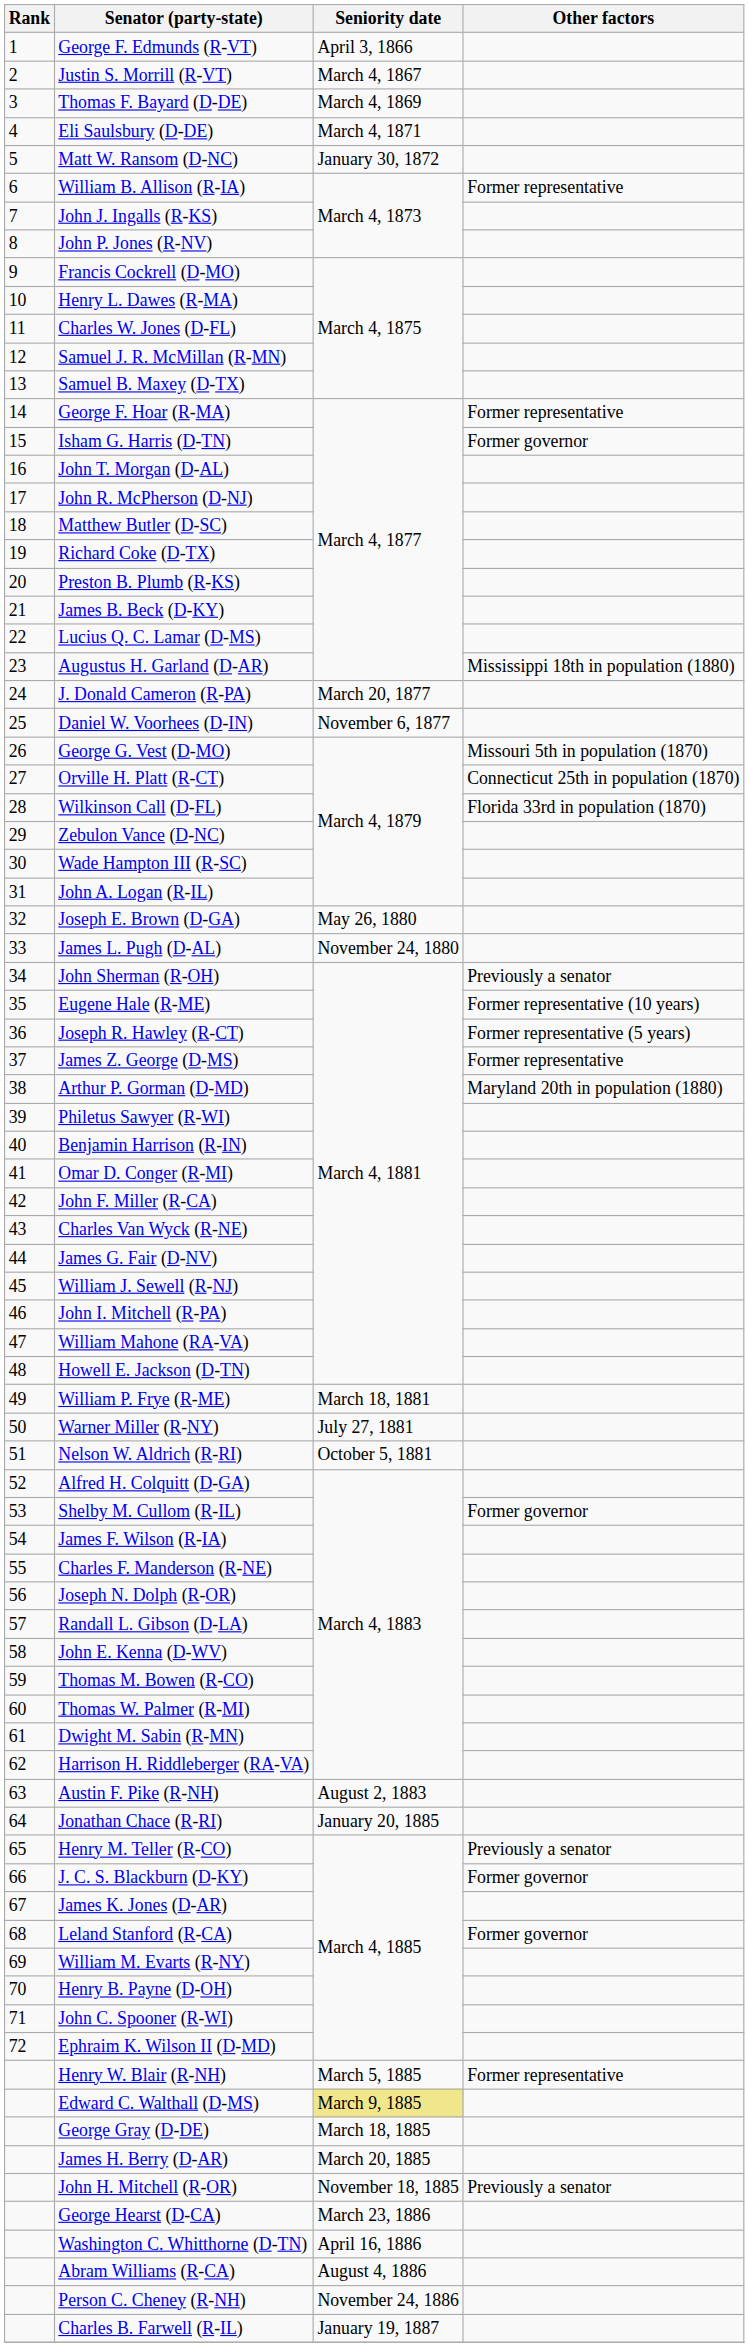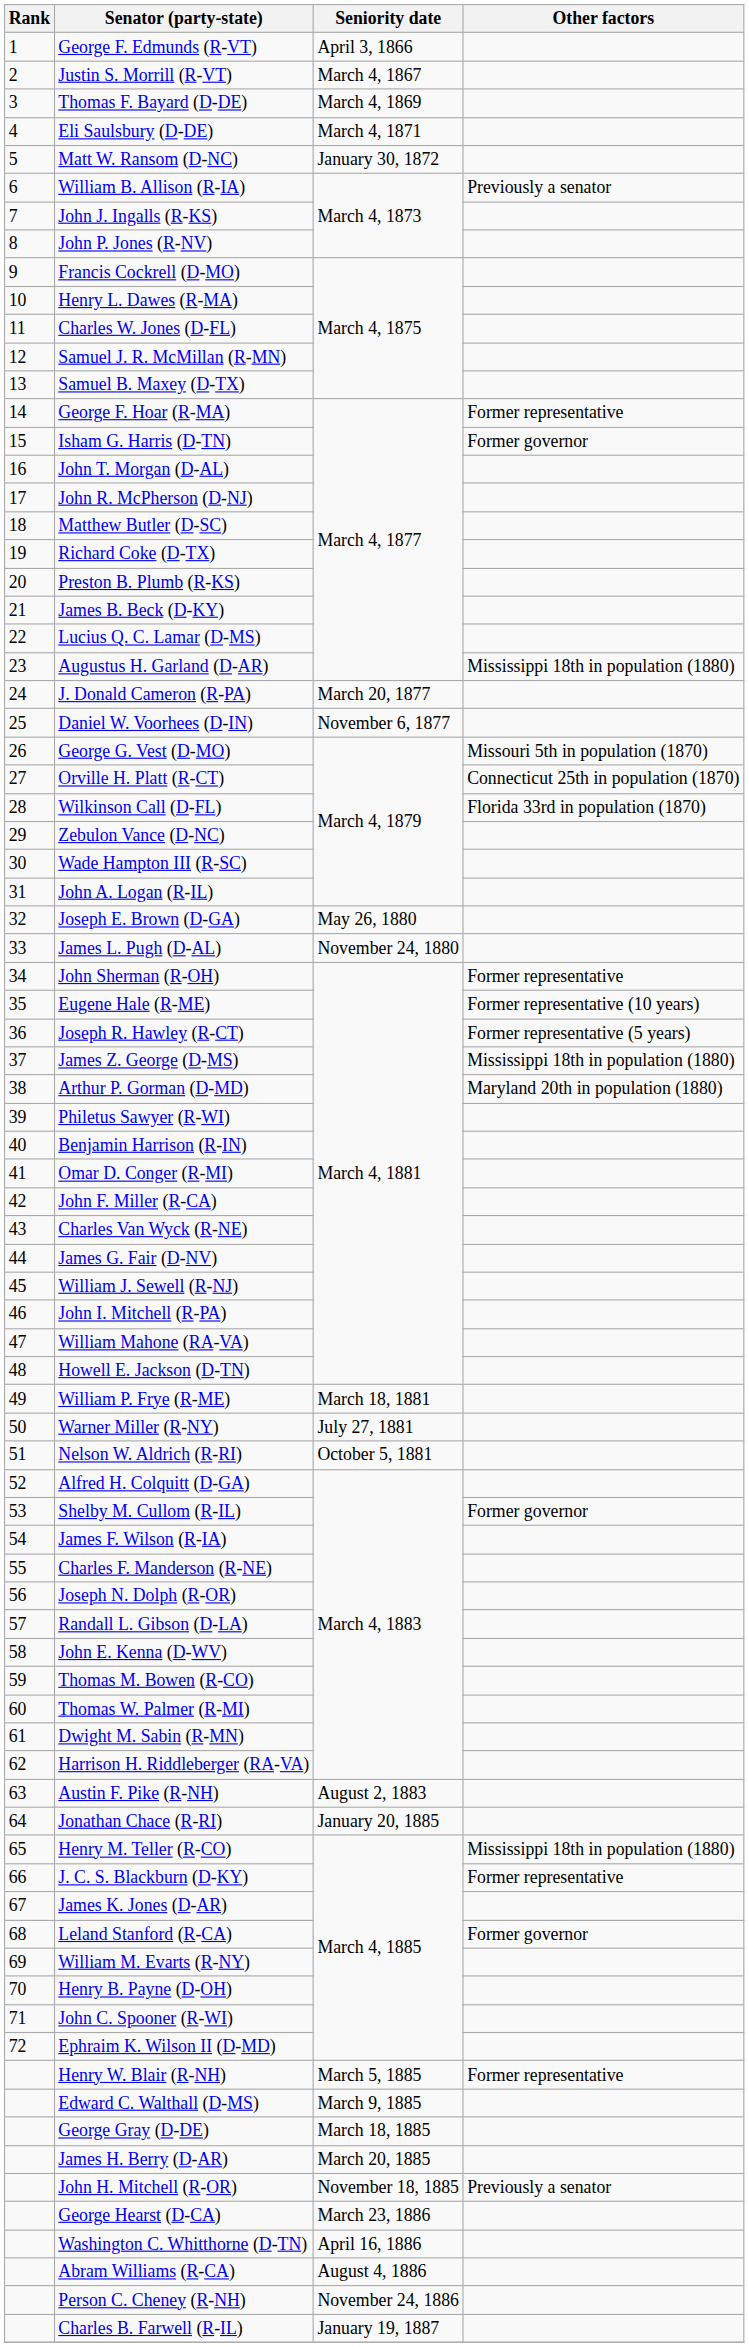William B. Allison (R-IA) | Other factors: Former representative -> Previously a senator
John Sherman (R-OH) | Other factors: Previously a senator -> Former representative
James Z. George (D-MS) | Other factors: Former representative -> Mississippi 18th in population (1880)
Henry M. Teller (R-CO) | Other factors: Previously a senator -> Mississippi 18th in population (1880)
J. C. S. Blackburn (D-KY) | Other factors: Former governor -> Former representative
Edward C. Walthall (D-MS) | Seniority date: khaki background -> no background
